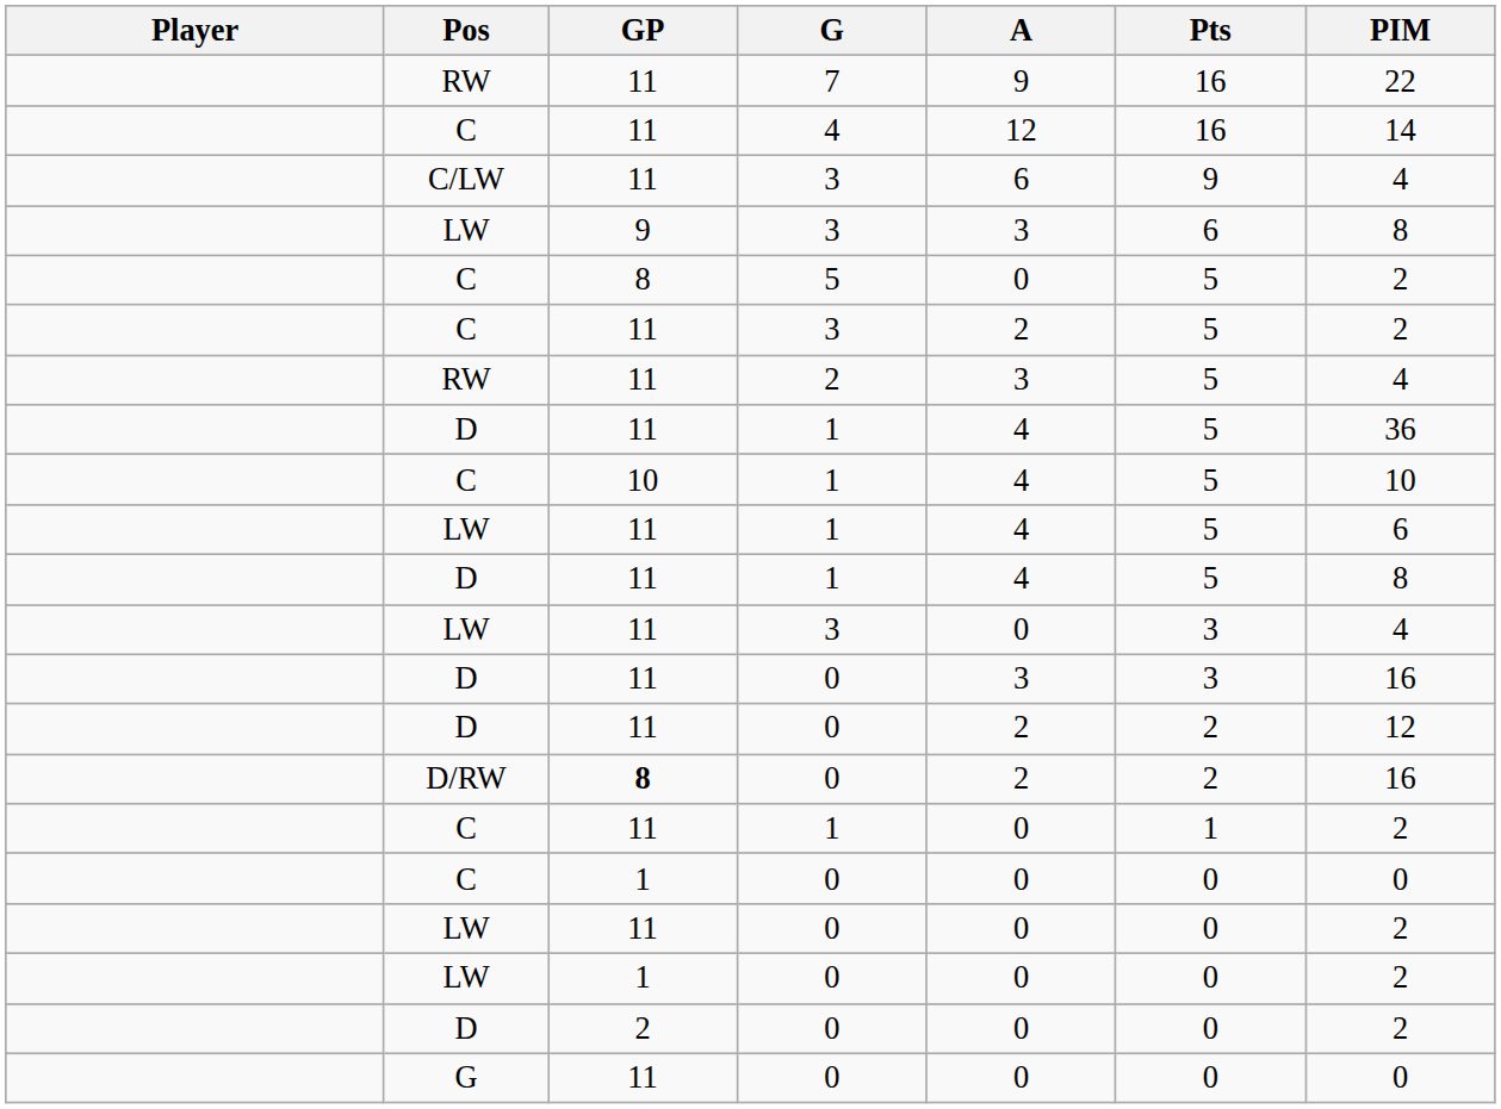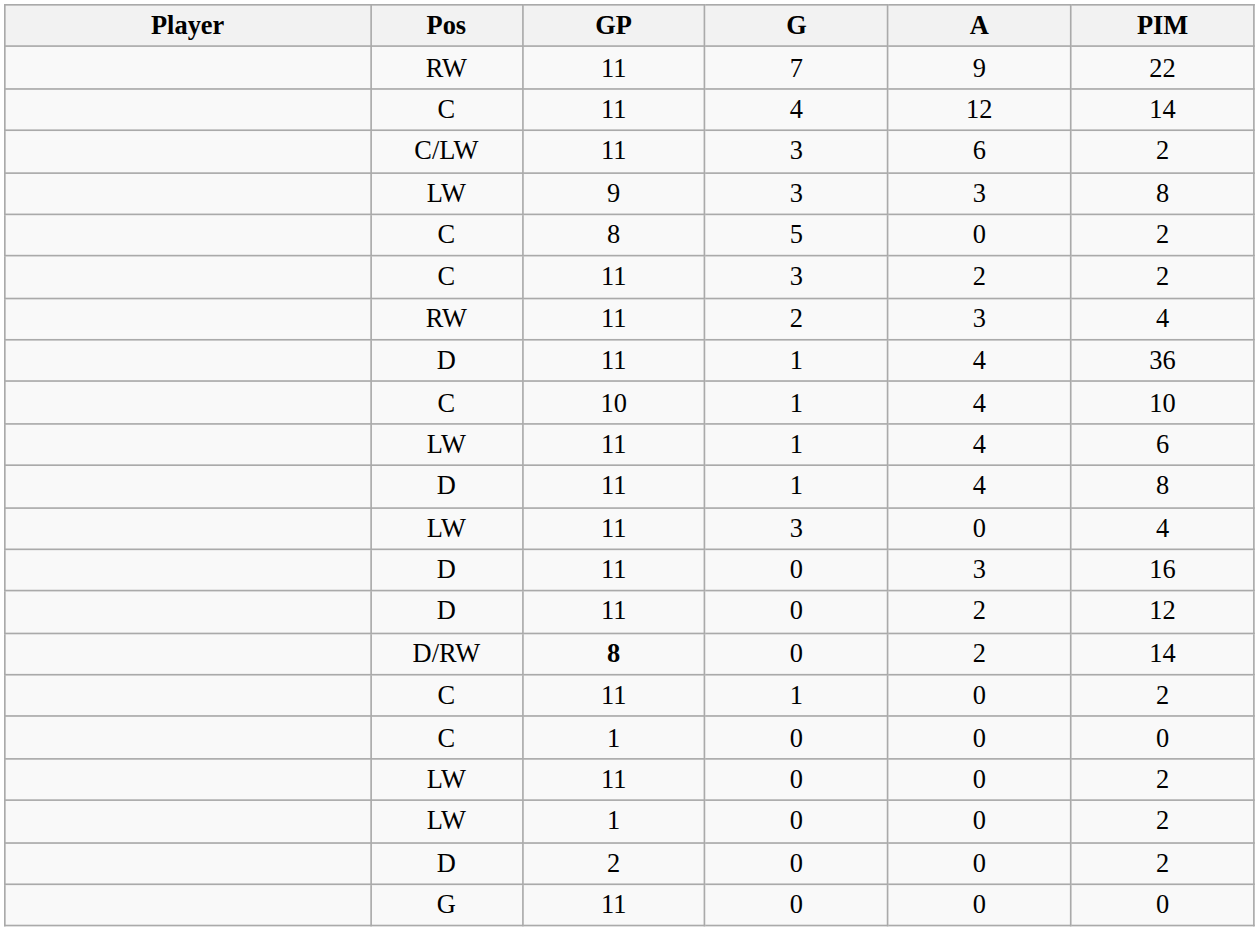- column: Pts | 16 | 16 | 9 | 6 | 5 | 5 | 5 | 5 | 5 | 5 | 5 | 3 | 3 | 2 | 2 | 1 | 0 | 0 | 0 | 0 | 0
C/LW | PIM: 4 -> 2
D/RW | PIM: 16 -> 14
